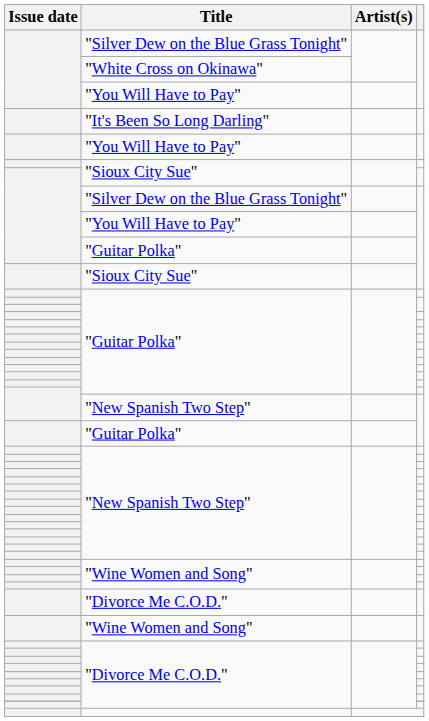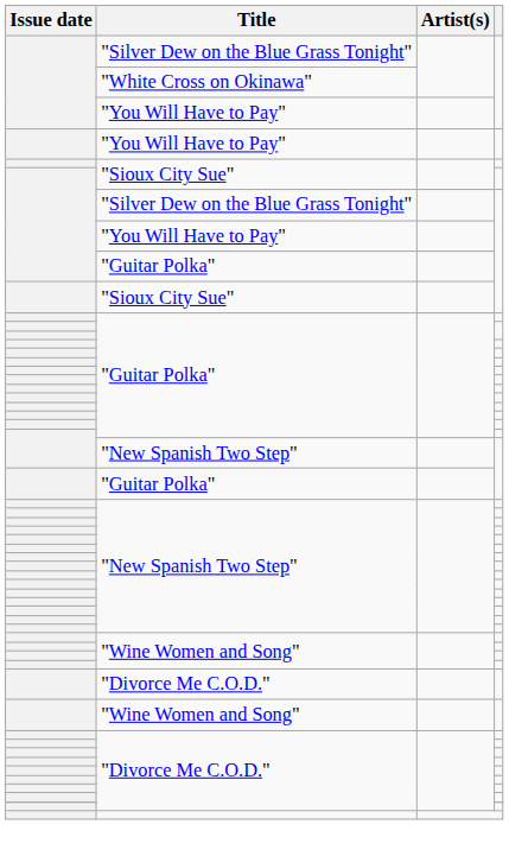- row: "It's Been So Long Darling"
